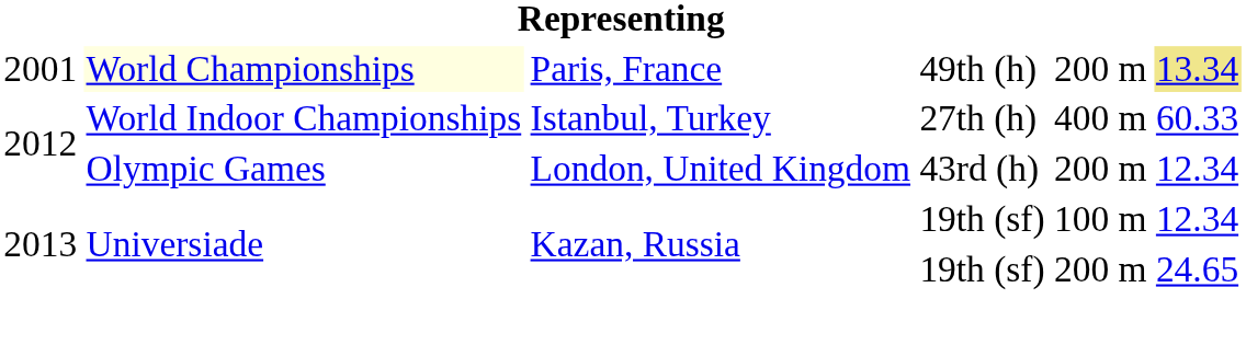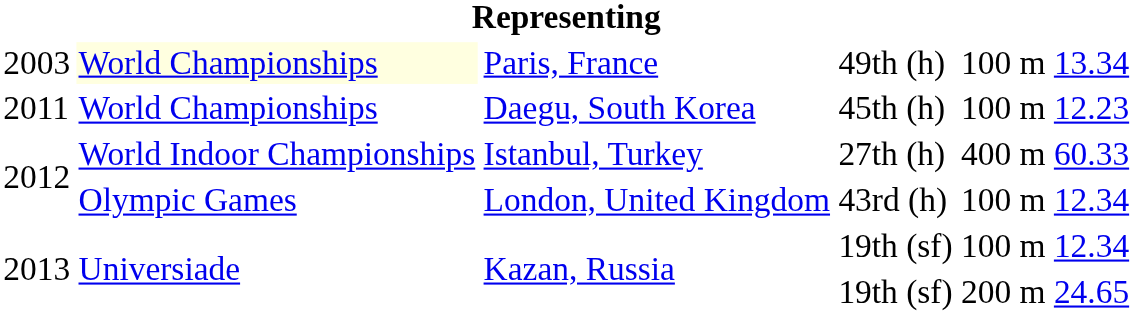Paris, France | column 1: 2001 -> 2003
Paris, France | column 5: 200 m -> 100 m
Paris, France | column 6: khaki background -> no background
+ row: 2011 | World Championships | Daegu, South Korea | 45th (h) | 100 m | 12.23
London, United Kingdom | column 5: 200 m -> 100 m
